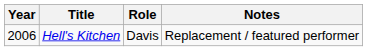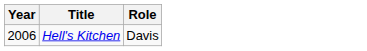- column: Notes | Replacement / featured performer
